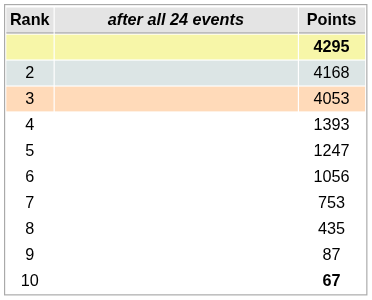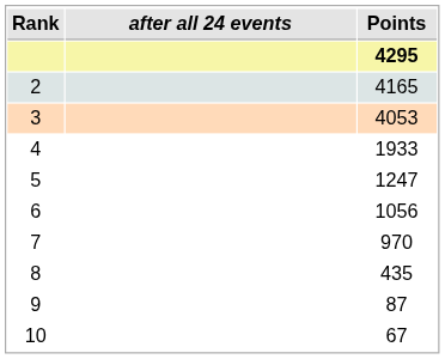2 | Points: 4168 -> 4165
4 | Points: 1393 -> 1933
7 | Points: 753 -> 970
10 | Points: bold -> normal
